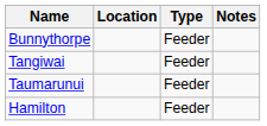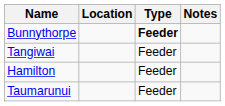Bunnythorpe | Type: normal -> bold
rows swapped: Taumarunui <-> Hamilton
